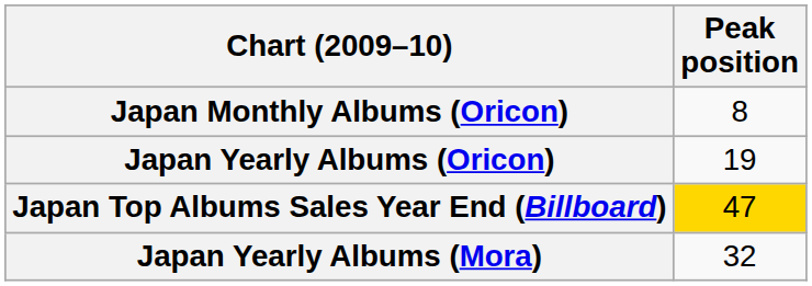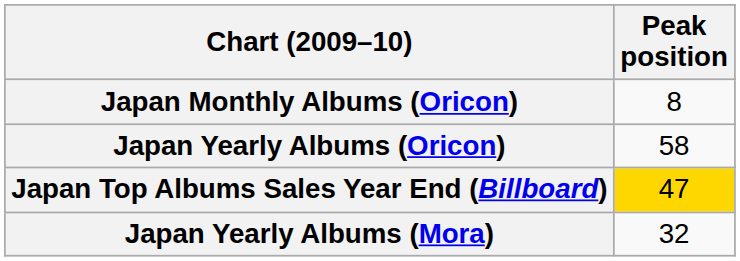Japan Yearly Albums (Oricon) | Peak position: 19 -> 58
